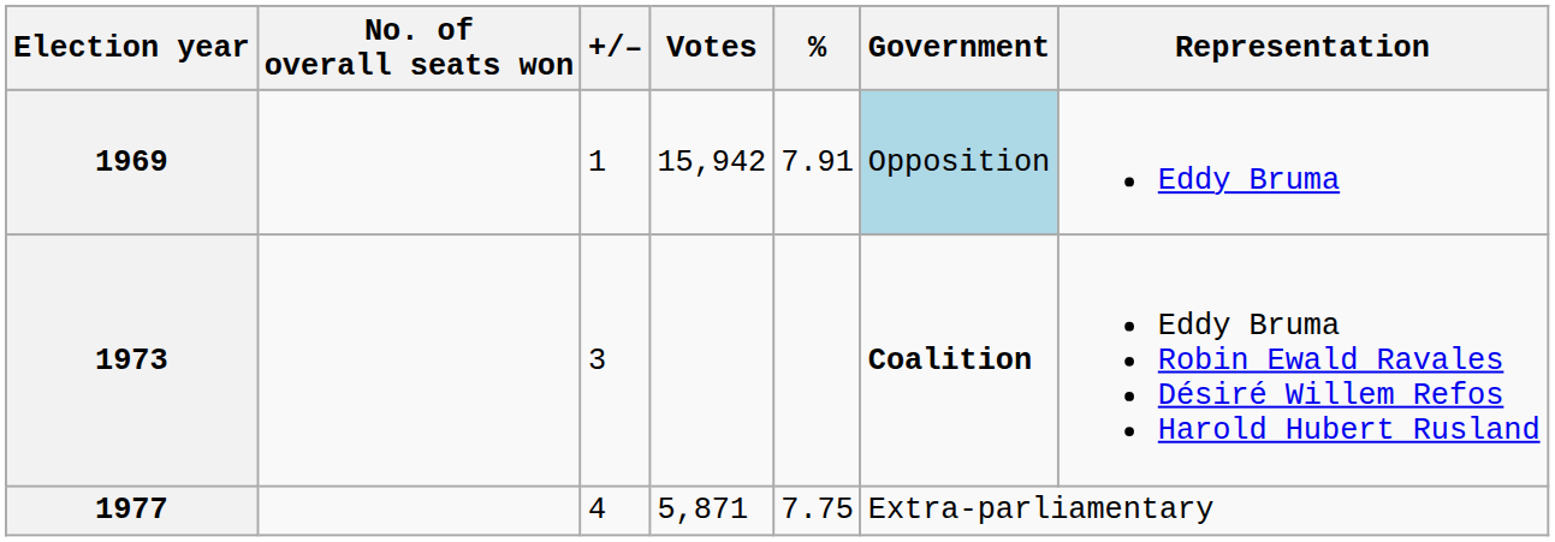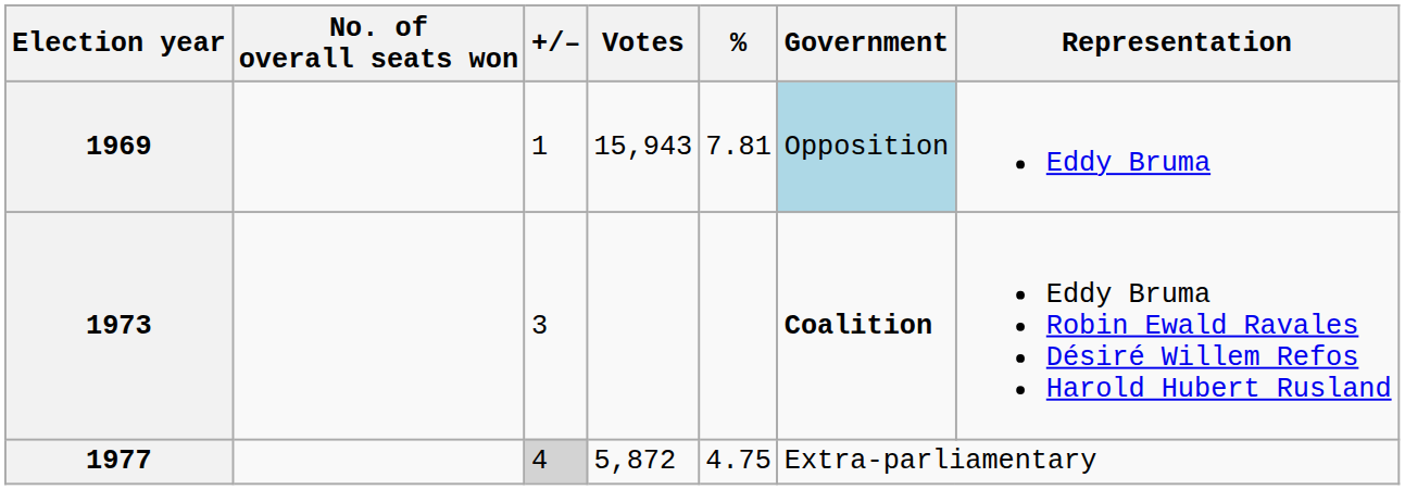1969 | Votes: 15,942 -> 15,943
1969 | %: 7.91 -> 7.81
1977 | +/–: no background -> lightgrey background
1977 | Votes: 5,871 -> 5,872
1977 | %: 7.75 -> 4.75
